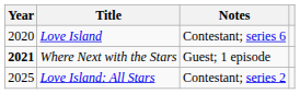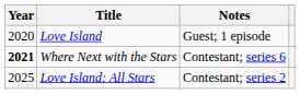Love Island | Notes: Contestant; series 6 -> Guest; 1 episode
Where Next with the Stars | Notes: Guest; 1 episode -> Contestant; series 6
